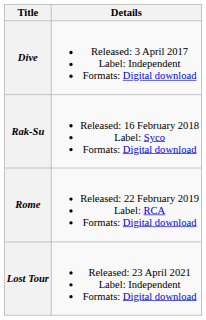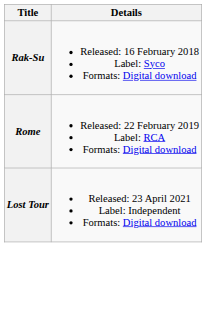- row: Dive | Released: 3 April 2017 Label: Independent Formats: Digital download
